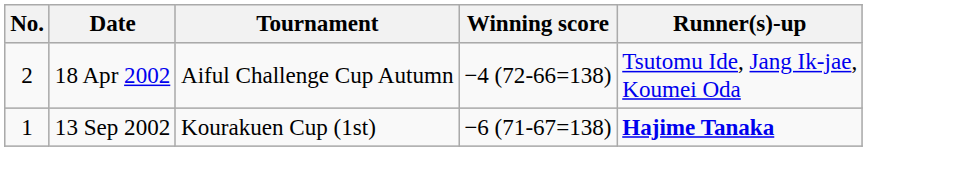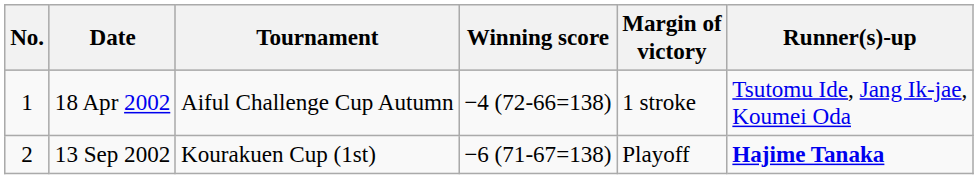+ column: Margin of victory | 1 stroke | Playoff
18 Apr 2002 | No.: 2 -> 1
13 Sep 2002 | No.: 1 -> 2
